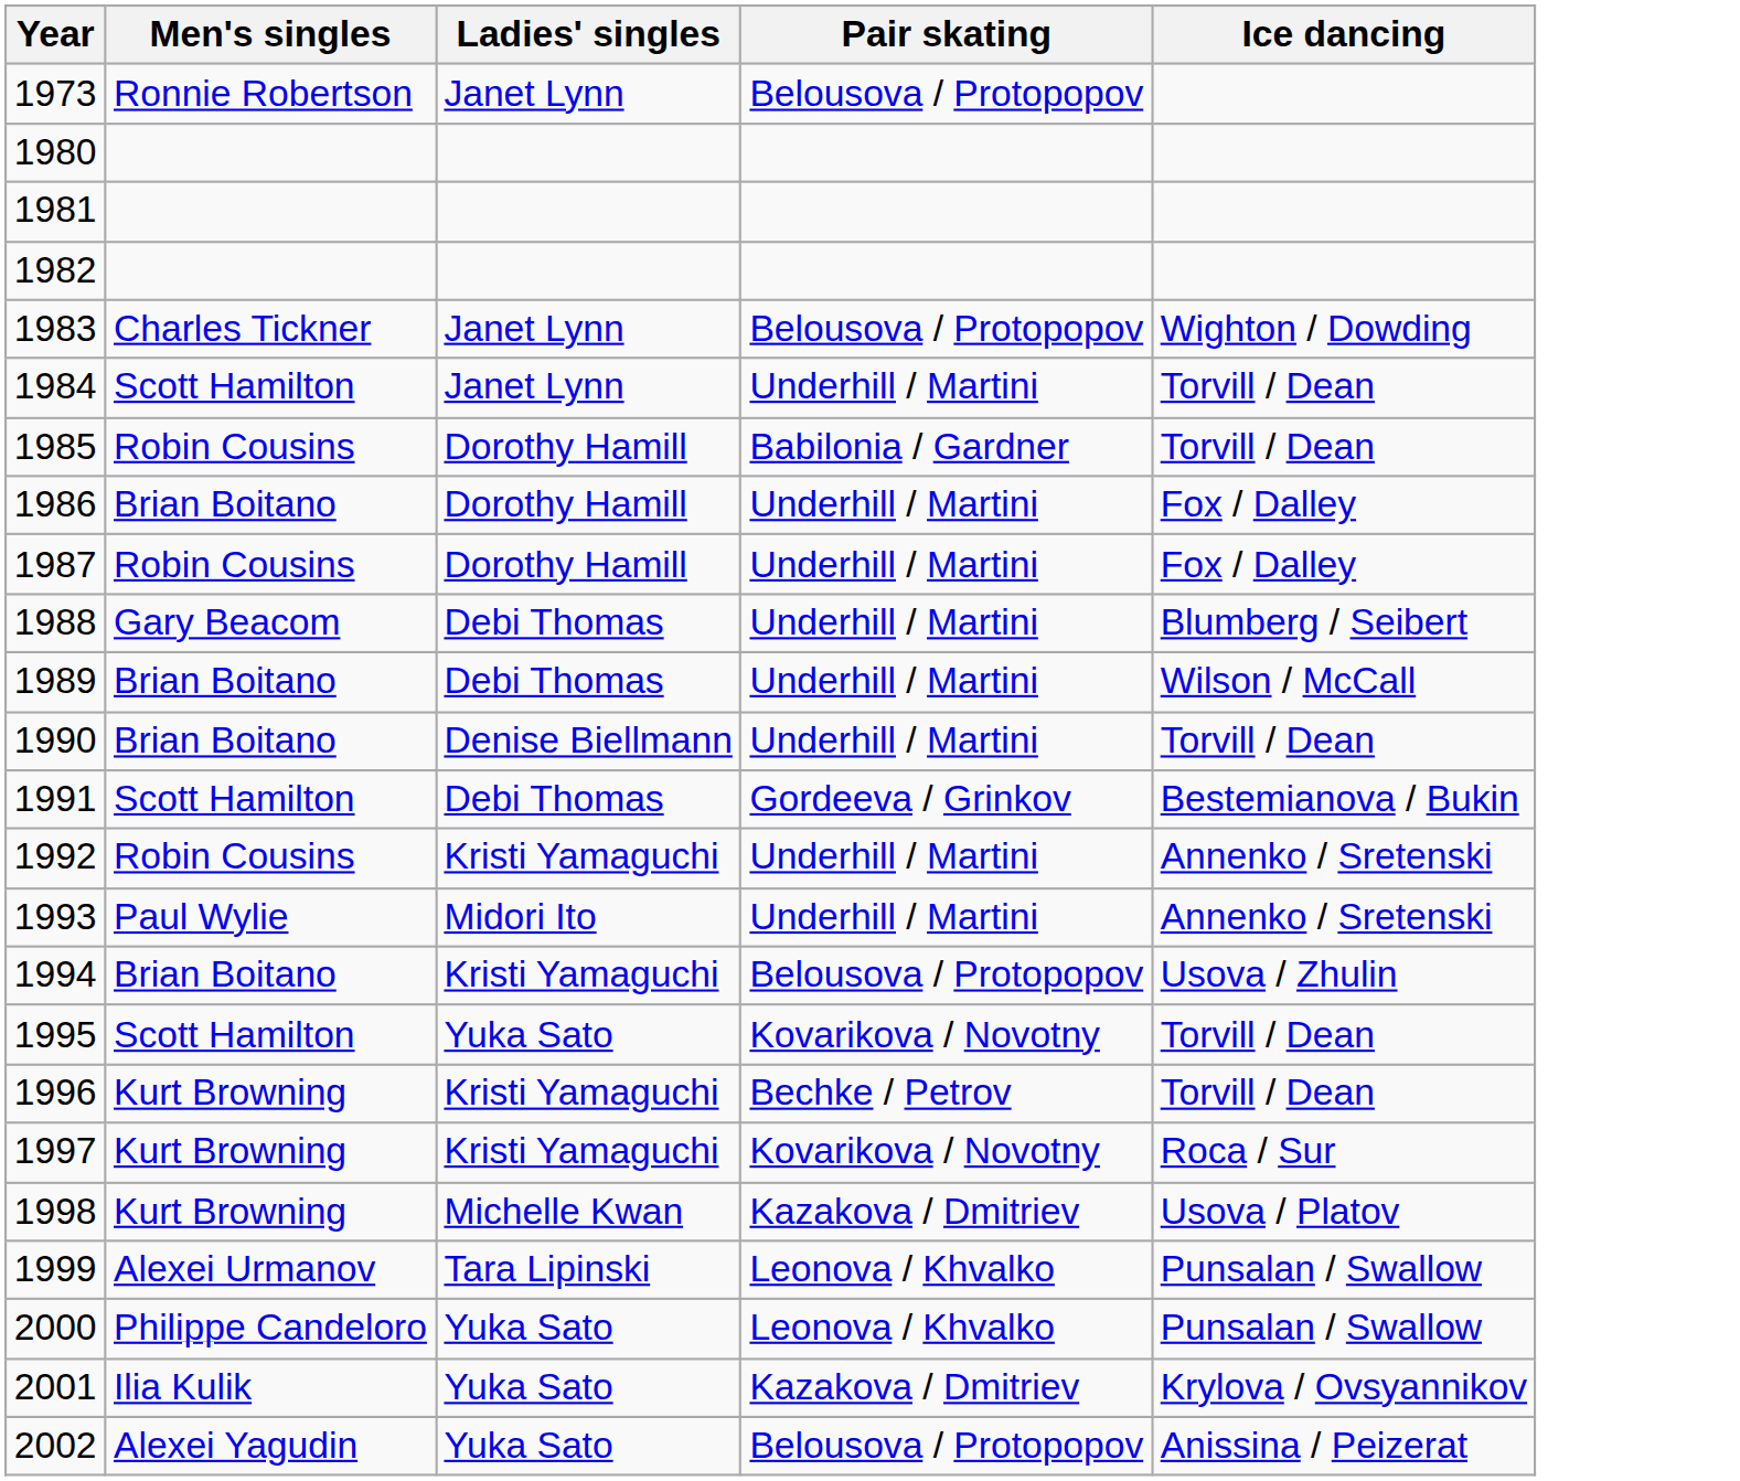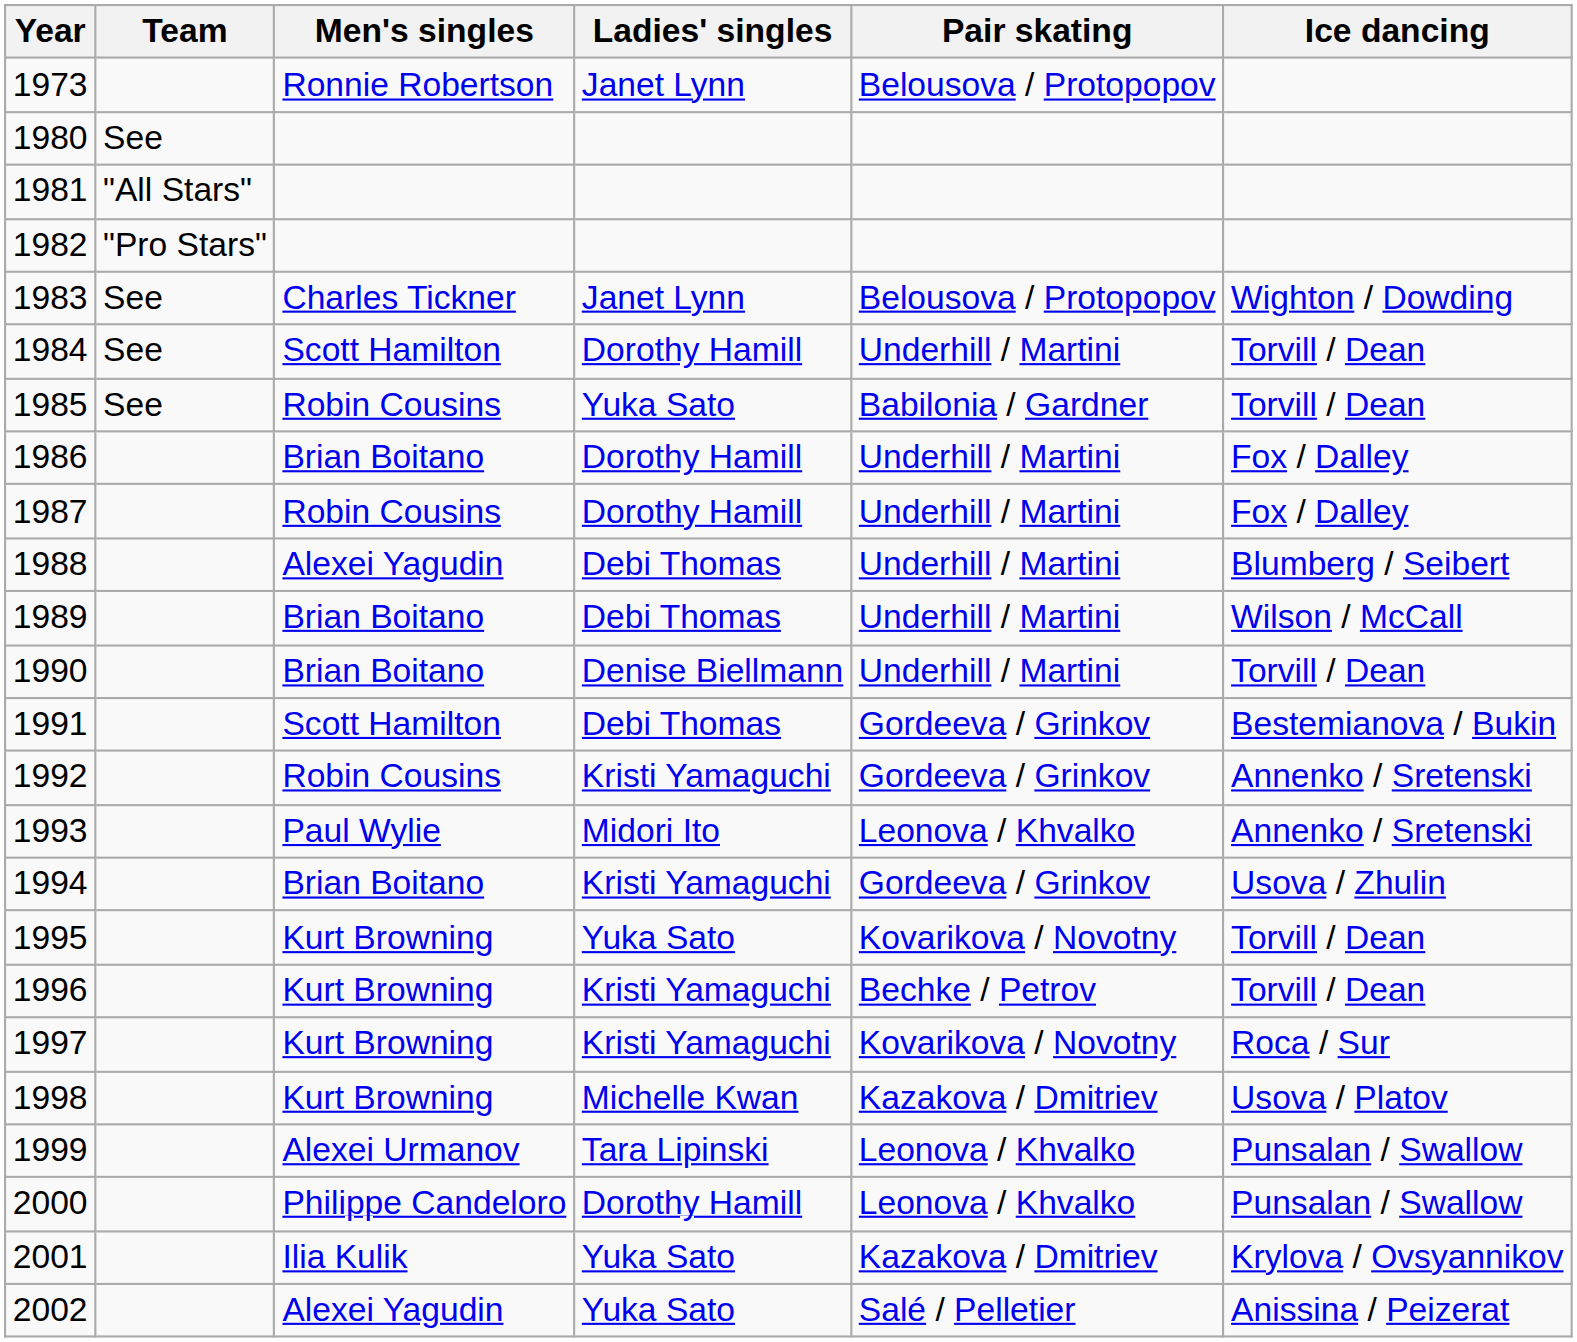+ column: Team | See | "All Stars" | "Pro Stars" | See | See | See
1984 | Ladies' singles: Janet Lynn -> Dorothy Hamill
1985 | Ladies' singles: Dorothy Hamill -> Yuka Sato
1988 | Men's singles: Gary Beacom -> Alexei Yagudin
1992 | Pair skating: Underhill / Martini -> Gordeeva / Grinkov
1993 | Pair skating: Underhill / Martini -> Leonova / Khvalko
1994 | Pair skating: Belousova / Protopopov -> Gordeeva / Grinkov
1995 | Men's singles: Scott Hamilton -> Kurt Browning
2000 | Ladies' singles: Yuka Sato -> Dorothy Hamill
2002 | Pair skating: Belousova / Protopopov -> Salé / Pelletier
